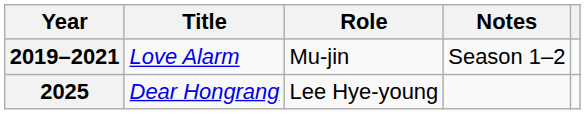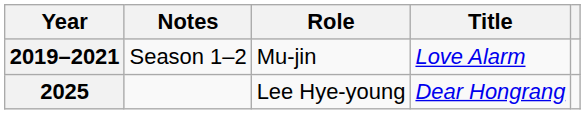columns swapped: Title <-> Notes
